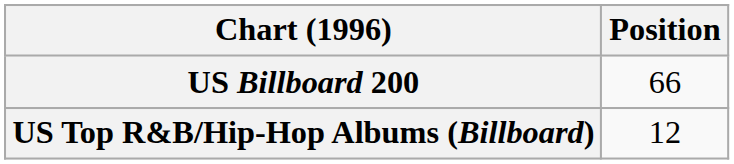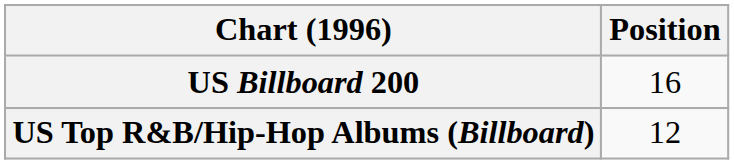US Billboard 200 | Position: 66 -> 16
